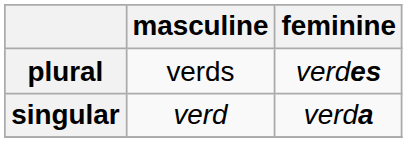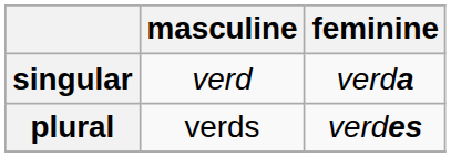rows swapped: singular <-> plural
